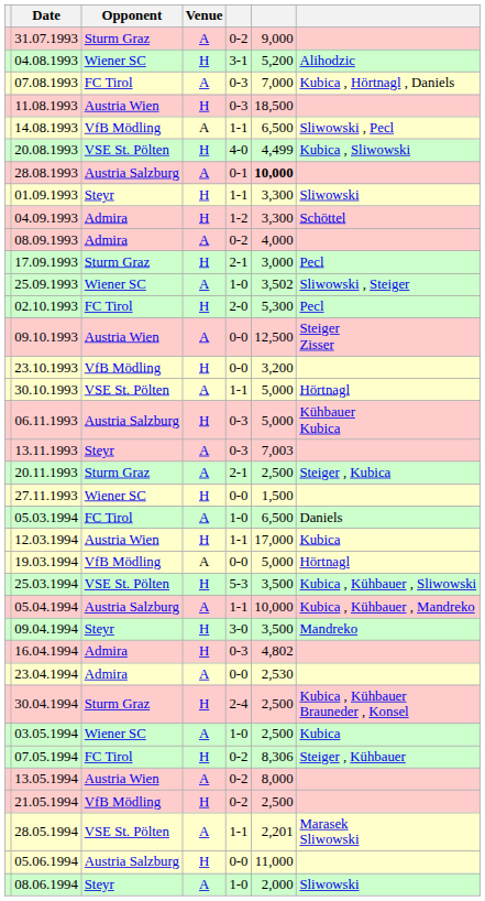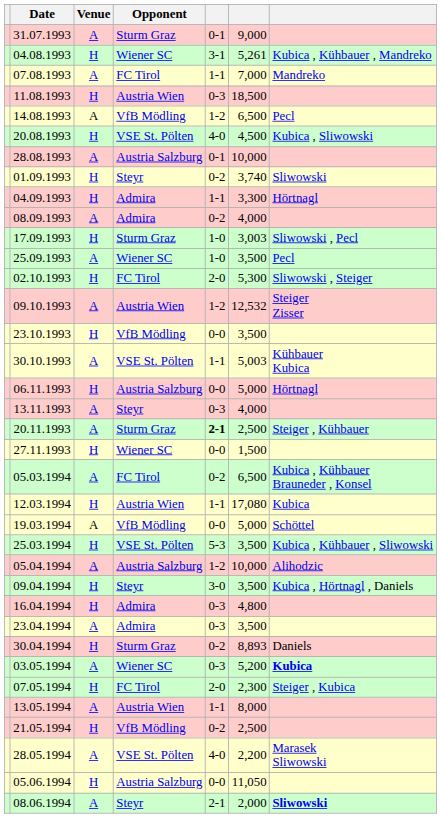columns swapped: Venue <-> Opponent
31.07.1993 | column 5: 0-2 -> 0-1
04.08.1993 | column 6: 5,200 -> 5,261
04.08.1993 | column 7: Alihodzic -> Kubica , Kühbauer , Mandreko
07.08.1993 | column 5: 0-3 -> 1-1
07.08.1993 | column 7: Kubica , Hörtnagl , Daniels -> Mandreko
14.08.1993 | column 5: 1-1 -> 1-2
14.08.1993 | column 7: Sliwowski , Pecl -> Pecl
20.08.1993 | column 6: 4,499 -> 4,500
28.08.1993 | column 6: bold -> normal
01.09.1993 | column 5: 1-1 -> 0-2
01.09.1993 | column 6: 3,300 -> 3,740
04.09.1993 | column 5: 1-2 -> 1-1
04.09.1993 | column 7: Schöttel -> Hörtnagl
17.09.1993 | column 5: 2-1 -> 1-0
17.09.1993 | column 6: 3,000 -> 3,003
17.09.1993 | column 7: Pecl -> Sliwowski , Pecl
25.09.1993 | column 6: 3,502 -> 3,500
25.09.1993 | column 7: Sliwowski , Steiger -> Pecl
02.10.1993 | column 7: Pecl -> Sliwowski , Steiger
09.10.1993 | column 5: 0-0 -> 1-2
09.10.1993 | column 6: 12,500 -> 12,532
23.10.1993 | column 6: 3,200 -> 3,500
30.10.1993 | column 6: 5,000 -> 5,003
30.10.1993 | column 7: Hörtnagl -> Kühbauer Kubica
06.11.1993 | column 5: 0-3 -> 0-0
06.11.1993 | column 7: Kühbauer Kubica -> Hörtnagl
13.11.1993 | column 6: 7,003 -> 4,000
20.11.1993 | column 5: normal -> bold
20.11.1993 | column 7: Steiger , Kubica -> Steiger , Kühbauer
05.03.1994 | column 5: 1-0 -> 0-2
05.03.1994 | column 7: Daniels -> Kubica , Kühbauer Brauneder , Konsel
12.03.1994 | column 6: 17,000 -> 17,080
19.03.1994 | column 7: Hörtnagl -> Schöttel
05.04.1994 | column 5: 1-1 -> 1-2
05.04.1994 | column 7: Kubica , Kühbauer , Mandreko -> Alihodzic
09.04.1994 | column 7: Mandreko -> Kubica , Hörtnagl , Daniels
16.04.1994 | column 6: 4,802 -> 4,800
23.04.1994 | column 5: 0-0 -> 0-3
23.04.1994 | column 6: 2,530 -> 3,500
30.04.1994 | column 5: 2-4 -> 0-2
30.04.1994 | column 6: 2,500 -> 8,893
30.04.1994 | column 7: Kubica , Kühbauer Brauneder , Konsel -> Daniels
03.05.1994 | column 5: 1-0 -> 0-3
03.05.1994 | column 6: 2,500 -> 5,200
03.05.1994 | column 7: normal -> bold
07.05.1994 | column 5: 0-2 -> 2-0
07.05.1994 | column 6: 8,306 -> 2,300
07.05.1994 | column 7: Steiger , Kühbauer -> Steiger , Kubica
13.05.1994 | column 5: 0-2 -> 1-1
28.05.1994 | column 5: 1-1 -> 4-0
28.05.1994 | column 6: 2,201 -> 2,200
05.06.1994 | column 6: 11,000 -> 11,050
08.06.1994 | column 5: 1-0 -> 2-1
08.06.1994 | column 7: normal -> bold
